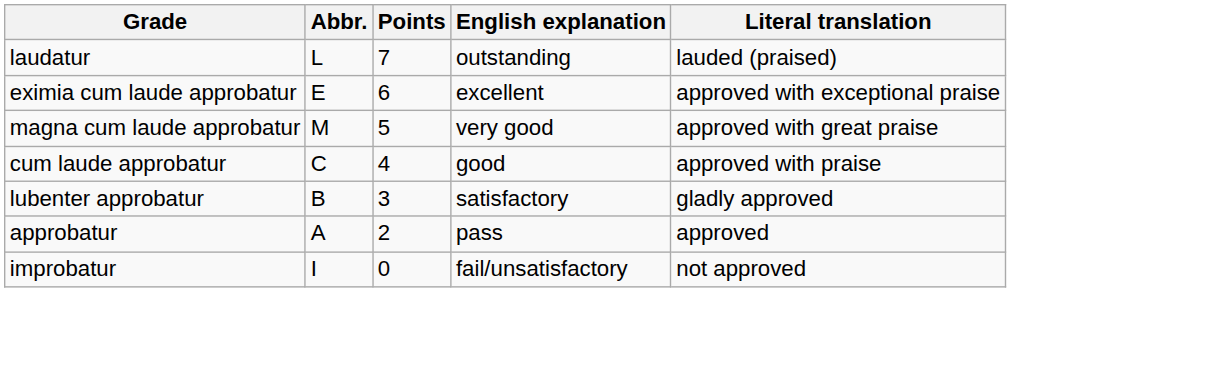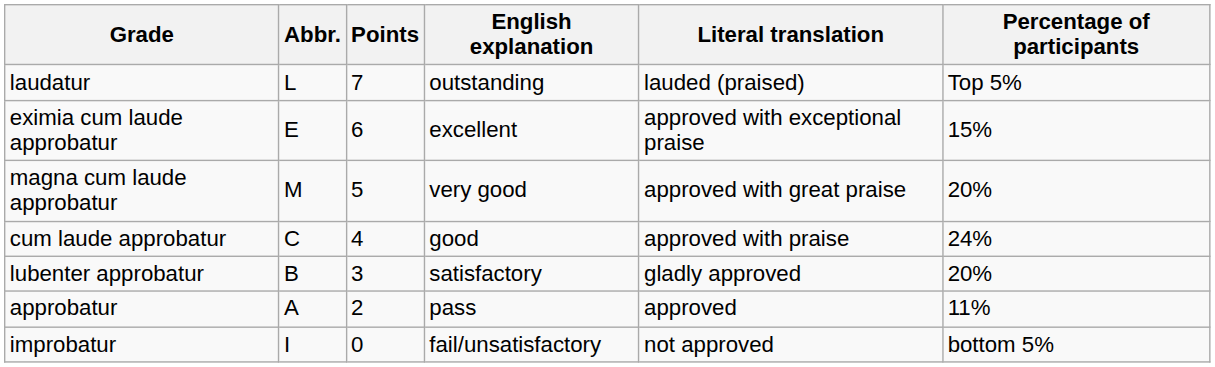+ column: Percentage of participants | Top 5% | 15% | 20% | 24% | 20% | 11% | bottom 5%
